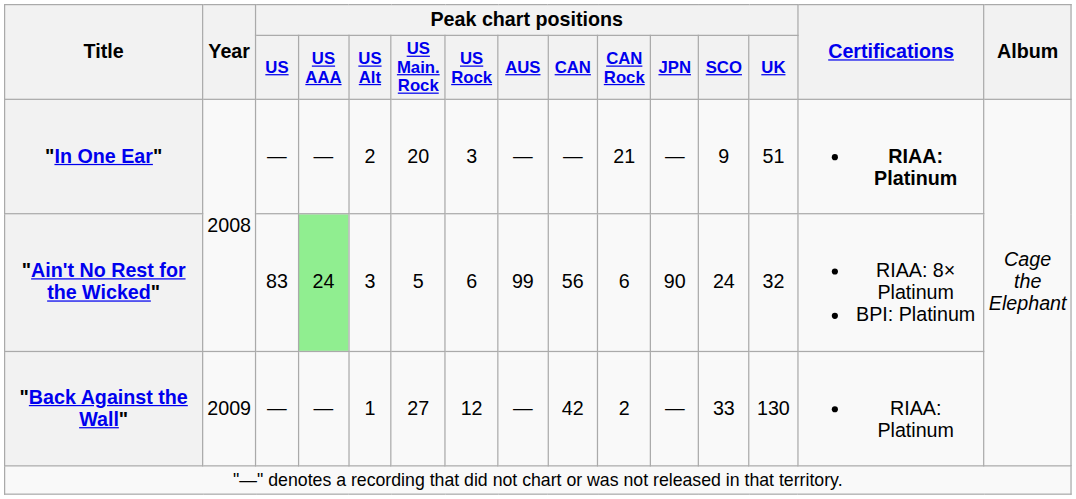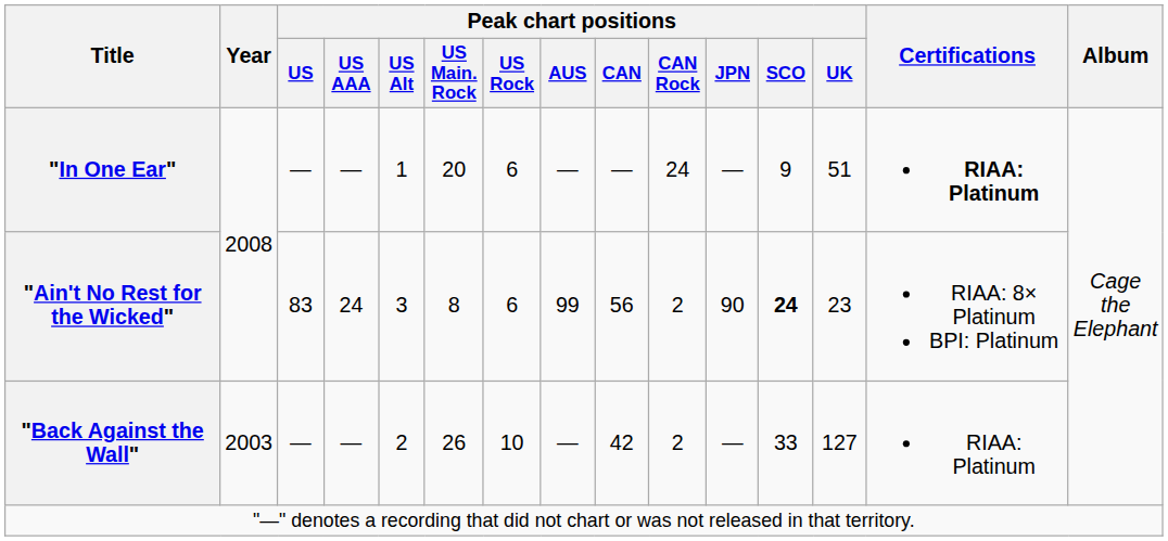"In One Ear" | Peak chart positions / US Alt: 2 -> 1
"In One Ear" | Peak chart positions / US Rock: 3 -> 6
"In One Ear" | Peak chart positions / CAN Rock: 21 -> 24
"Ain't No Rest for the Wicked" | Peak chart positions / US AAA: lightgreen background -> no background
"Ain't No Rest for the Wicked" | Peak chart positions / US Main. Rock: 5 -> 8
"Ain't No Rest for the Wicked" | Peak chart positions / CAN Rock: 6 -> 2
"Ain't No Rest for the Wicked" | Peak chart positions / SCO: normal -> bold
"Ain't No Rest for the Wicked" | Peak chart positions / UK: 32 -> 23
"Back Against the Wall" | Year: 2009 -> 2003
"Back Against the Wall" | Peak chart positions / US Alt: 1 -> 2
"Back Against the Wall" | Peak chart positions / US Main. Rock: 27 -> 26
"Back Against the Wall" | Peak chart positions / US Rock: 12 -> 10
"Back Against the Wall" | Peak chart positions / UK: 130 -> 127
